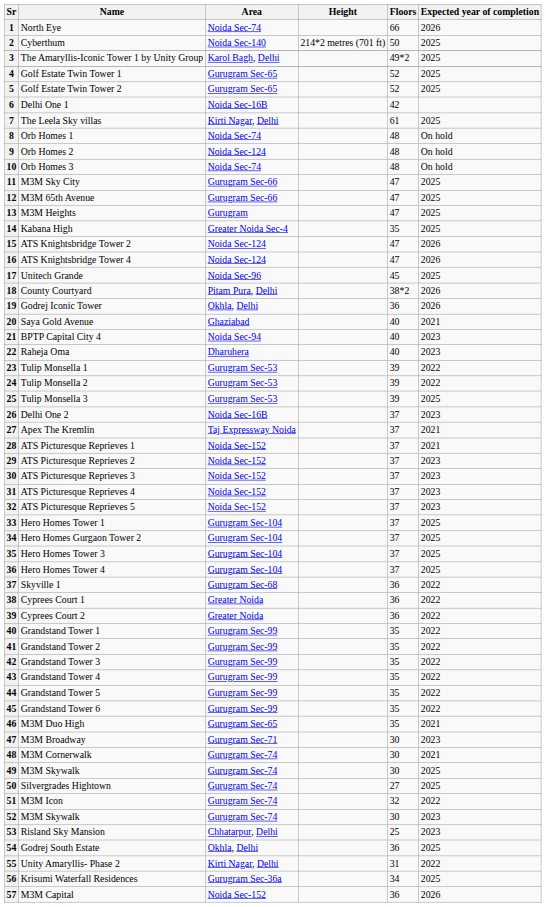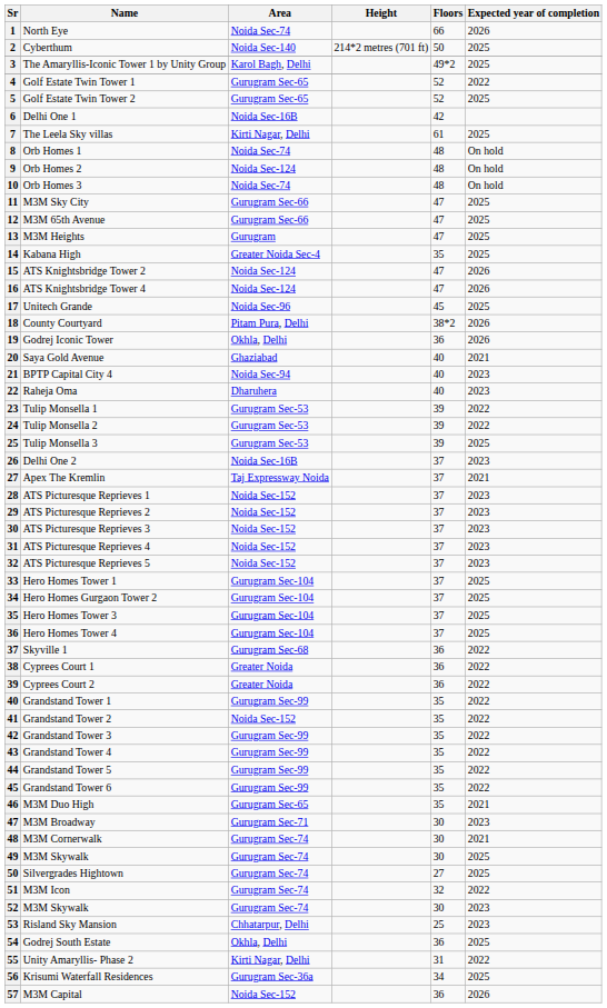Golf Estate Twin Tower 1 | Expected year of completion: 2025 -> 2022
ATS Picturesque Reprieves 1 | Expected year of completion: 2021 -> 2023
Grandstand Tower 2 | Area: Gurugram Sec-99 -> Noida Sec-152
